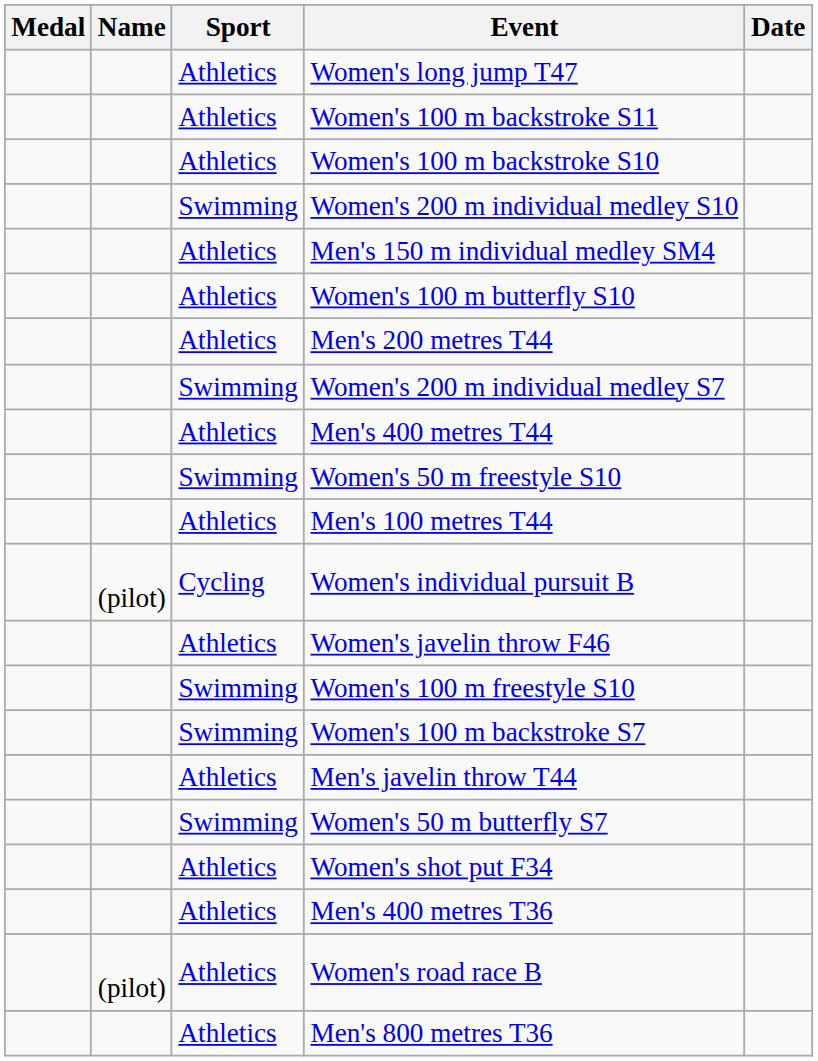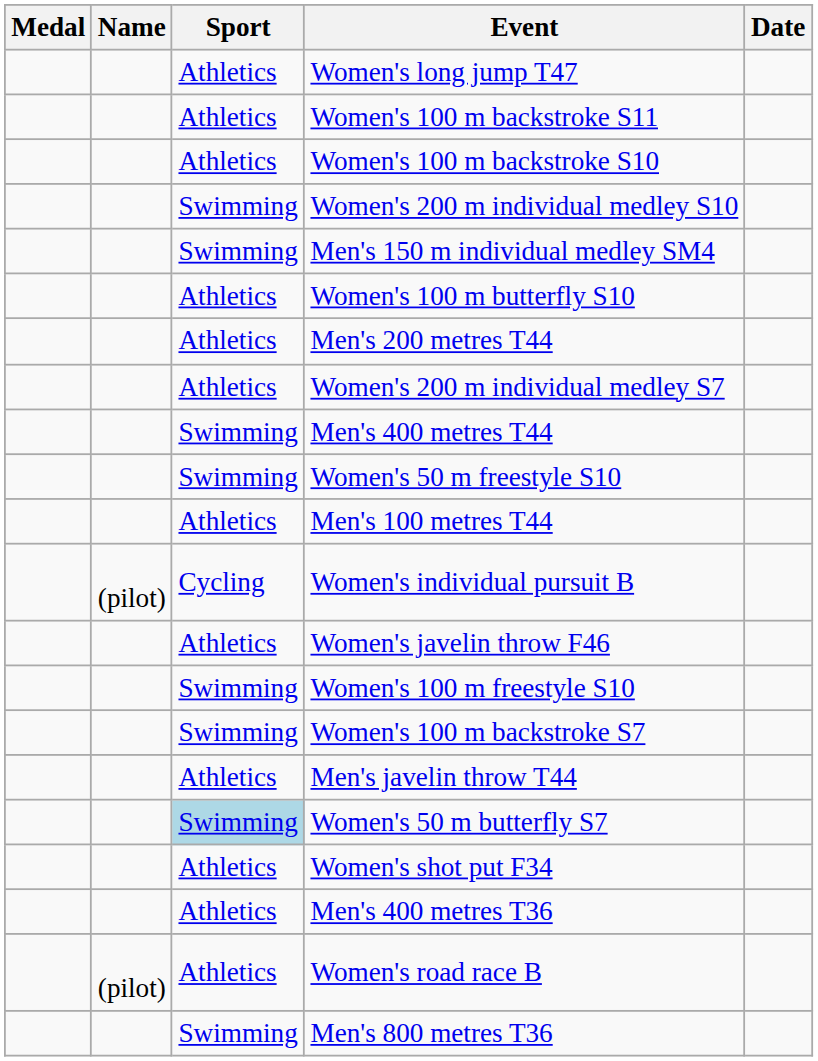Men's 150 m individual medley SM4 | Sport: Athletics -> Swimming
Women's 200 m individual medley S7 | Sport: Swimming -> Athletics
Men's 400 metres T44 | Sport: Athletics -> Swimming
Women's 50 m butterfly S7 | Sport: no background -> lightblue background
Men's 800 metres T36 | Sport: Athletics -> Swimming
